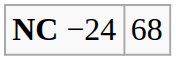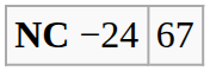NC −24 | column 2: 68 -> 67
